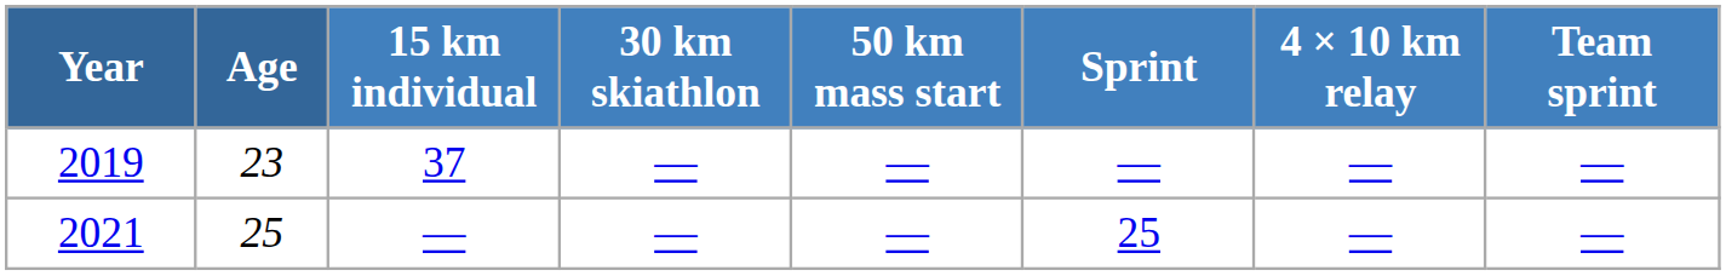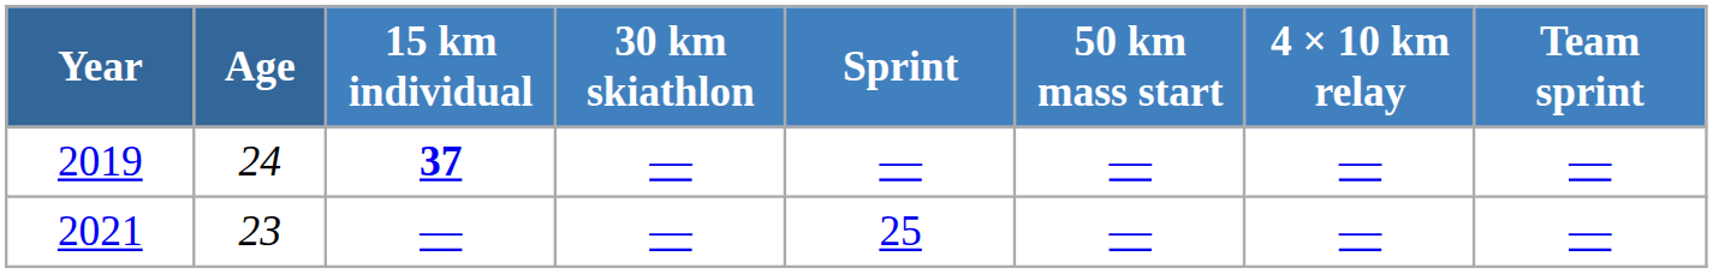columns swapped: 50 km mass start <-> Sprint
2019 | Age: 23 -> 24
2019 | 15 km individual: normal -> bold
2021 | Age: 25 -> 23
